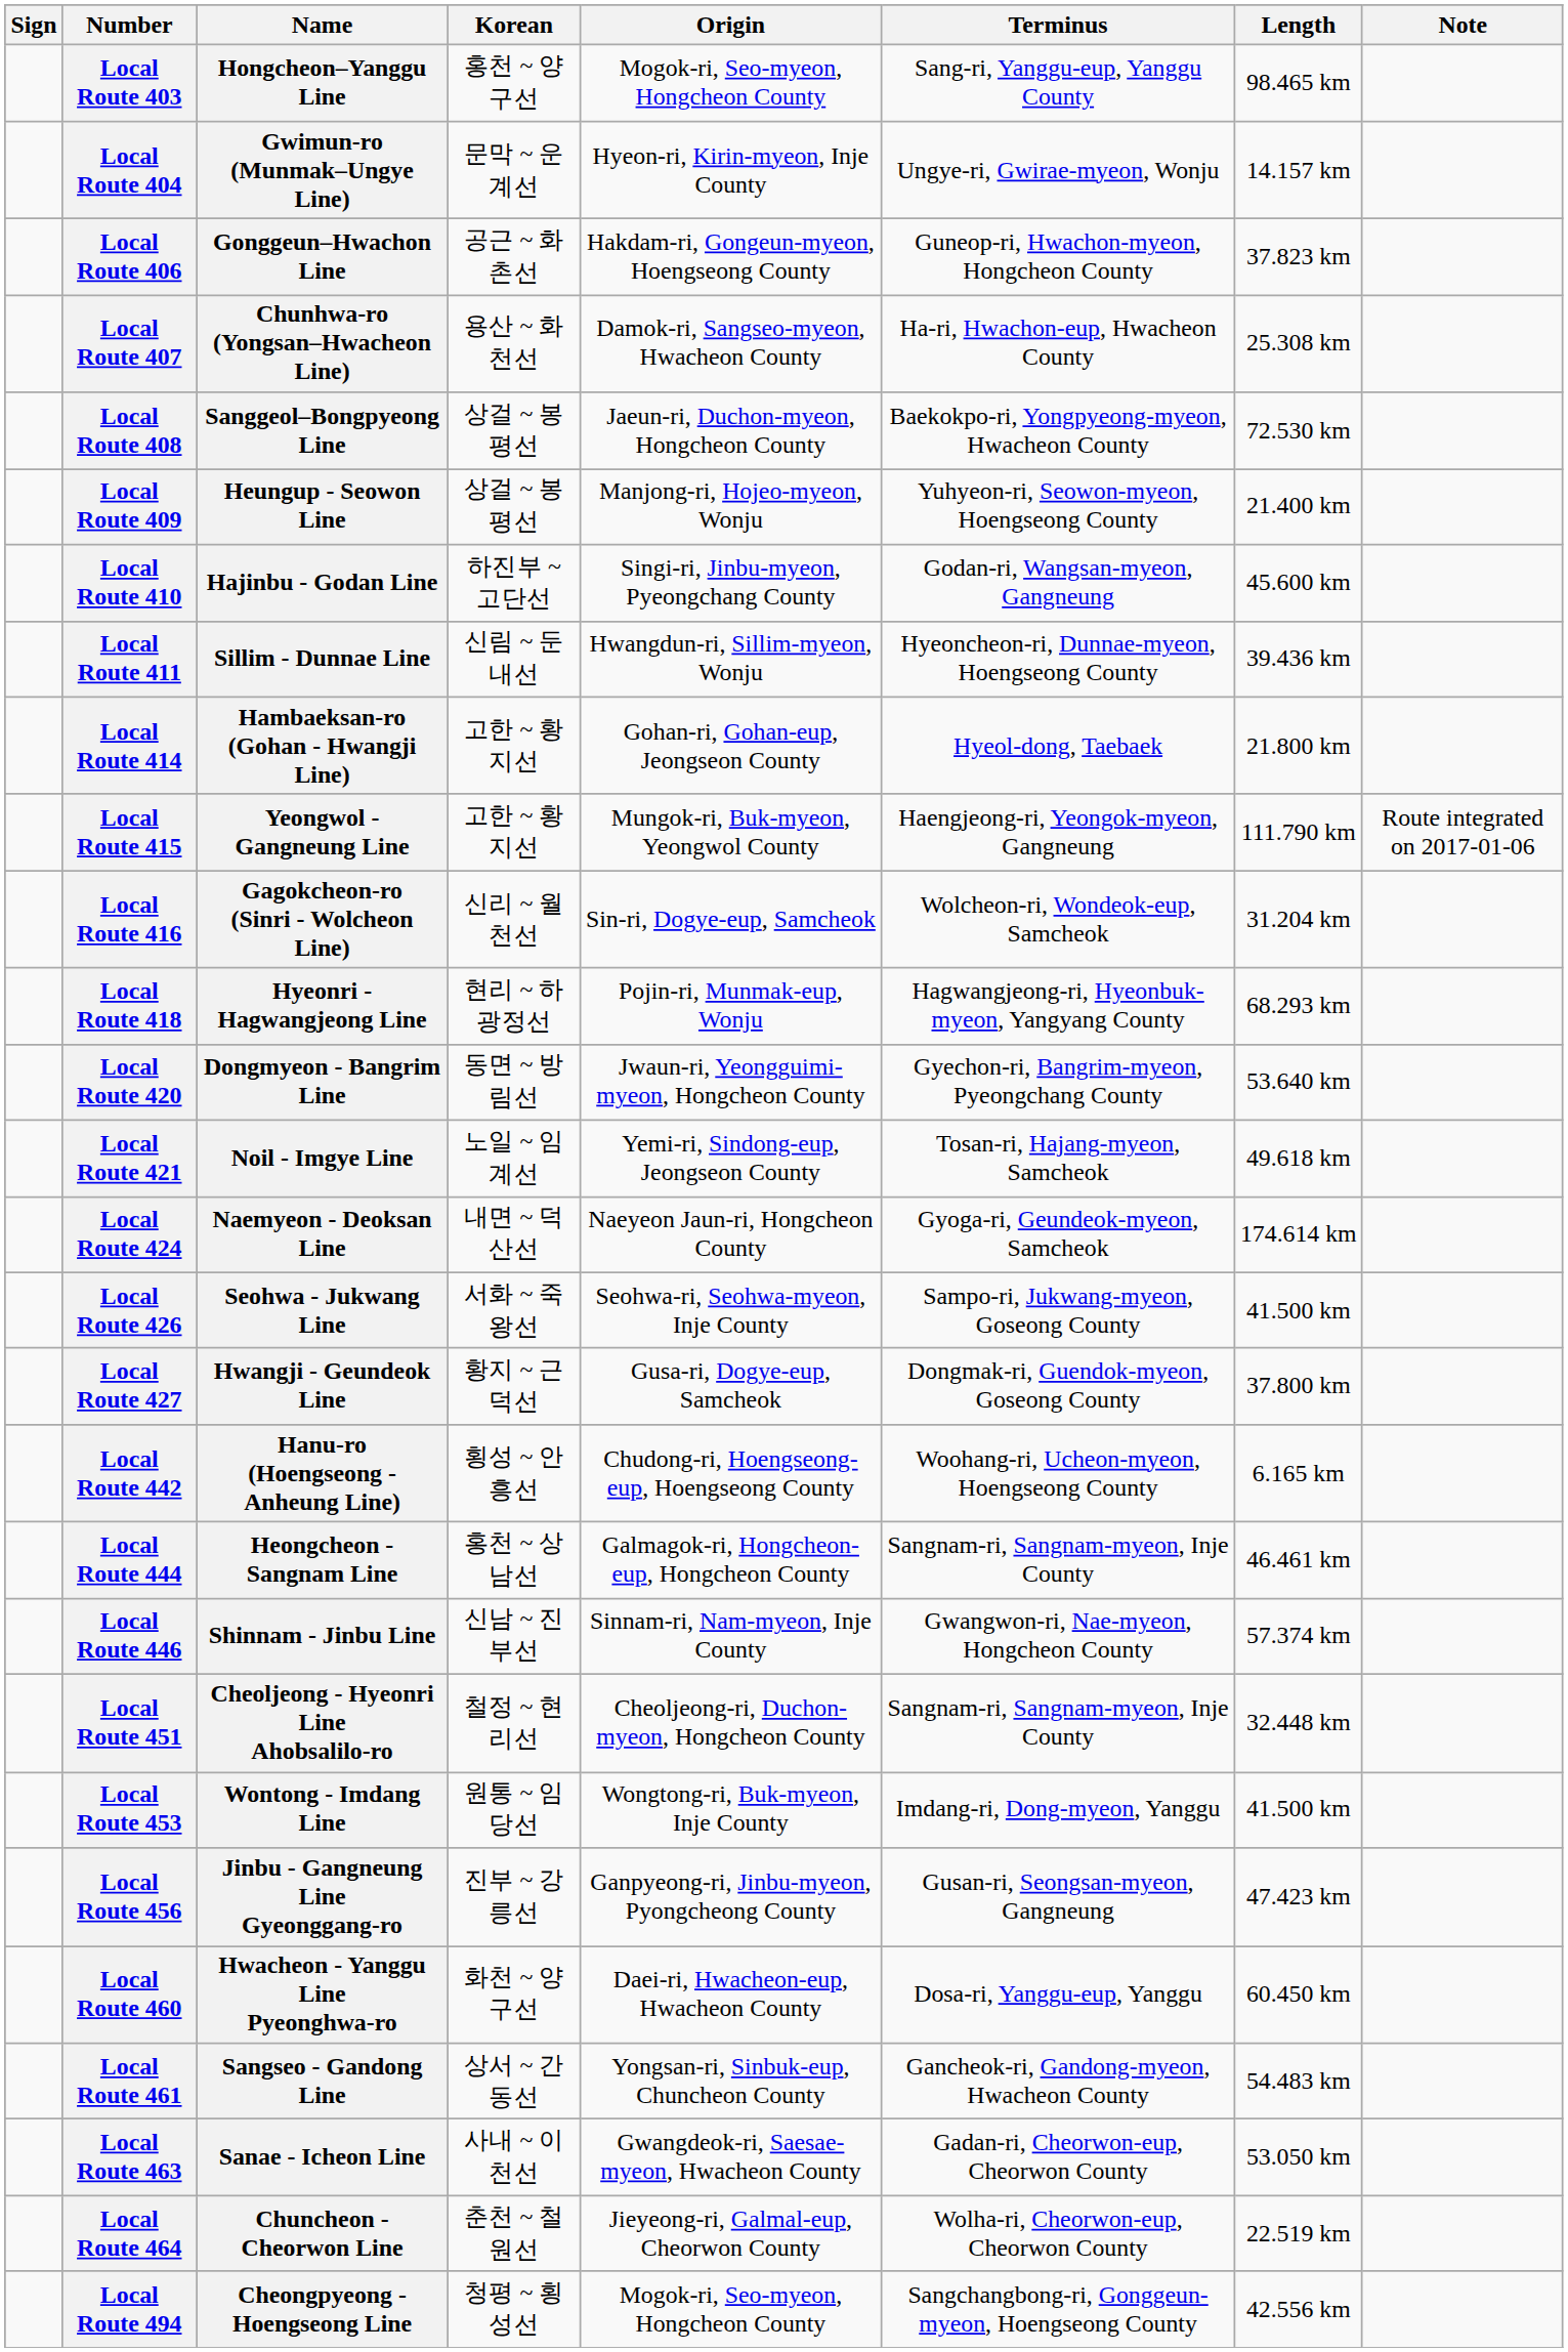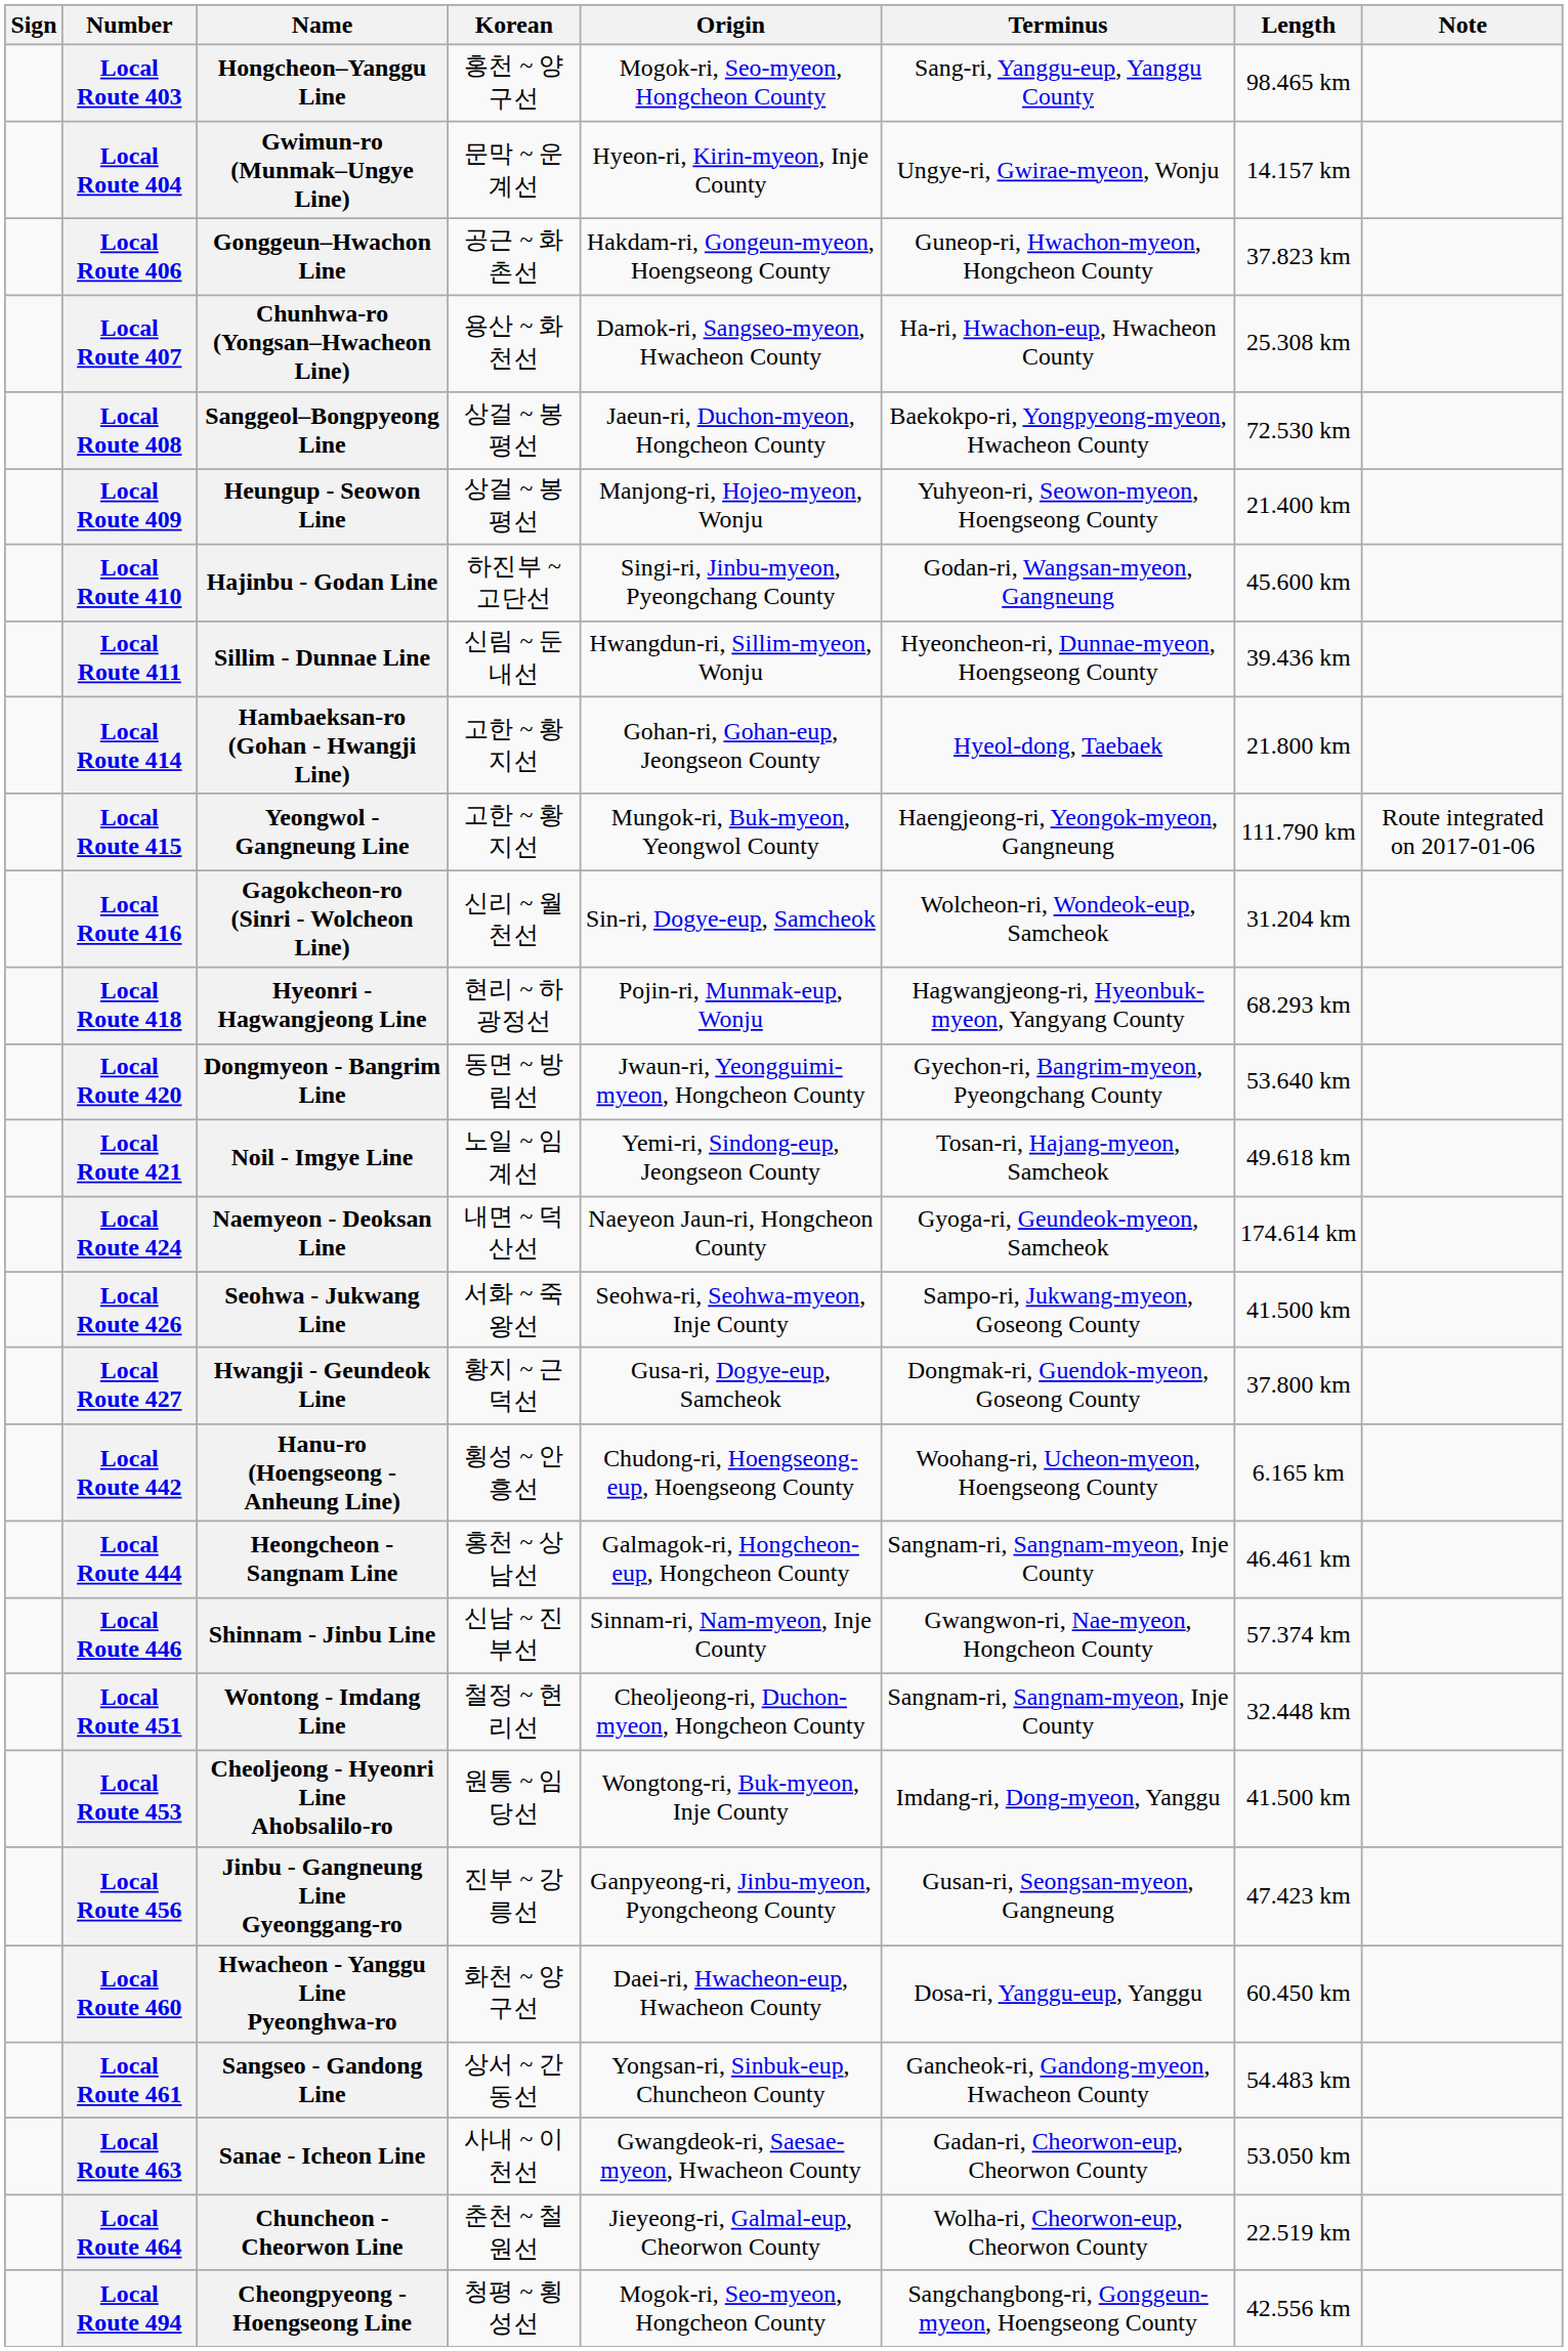Local Route 451 | Name: Cheoljeong - Hyeonri Line Ahobsalilo-ro -> Wontong - Imdang Line
Local Route 453 | Name: Wontong - Imdang Line -> Cheoljeong - Hyeonri Line Ahobsalilo-ro
